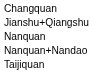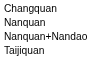- row: Jianshu+Qiangshu
